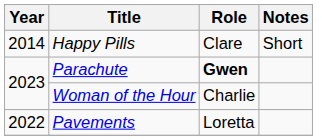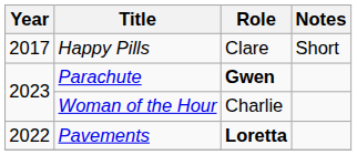Happy Pills | Year: 2014 -> 2017
Pavements | Role: normal -> bold
